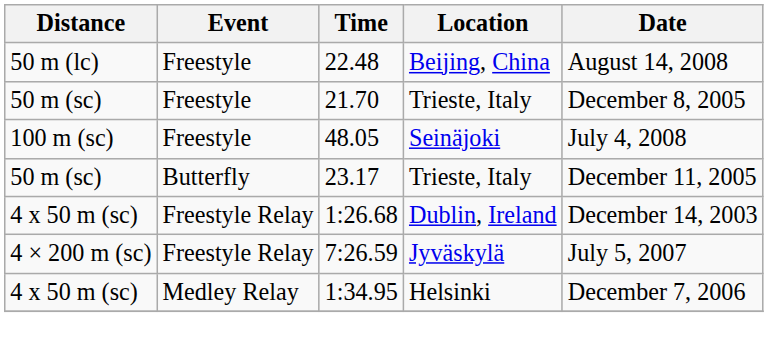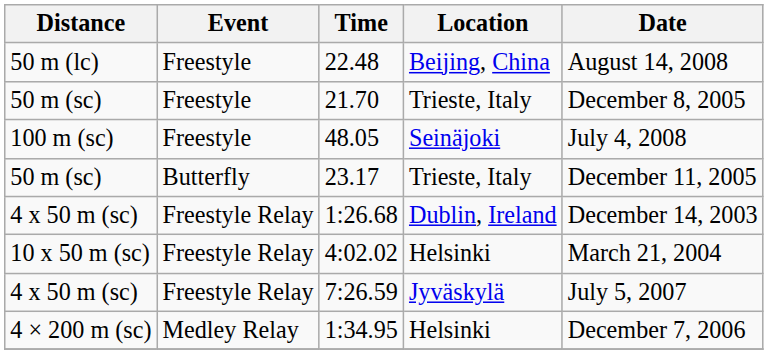+ row: 10 x 50 m (sc) | Freestyle Relay | 4:02.02 | Helsinki | March 21, 2004
7:26.59 | Distance: 4 × 200 m (sc) -> 4 x 50 m (sc)
1:34.95 | Distance: 4 x 50 m (sc) -> 4 × 200 m (sc)
